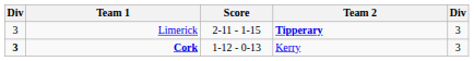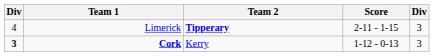columns swapped: Score <-> Team 2
Limerick | column 1: 3 -> 4
